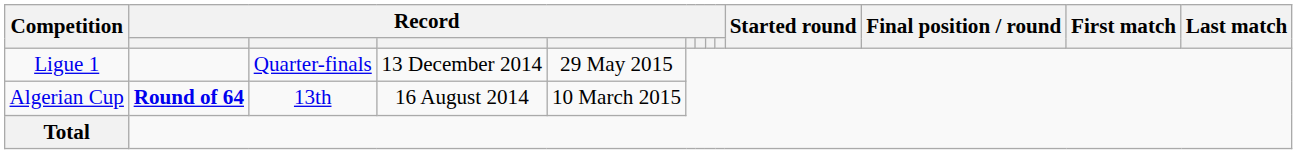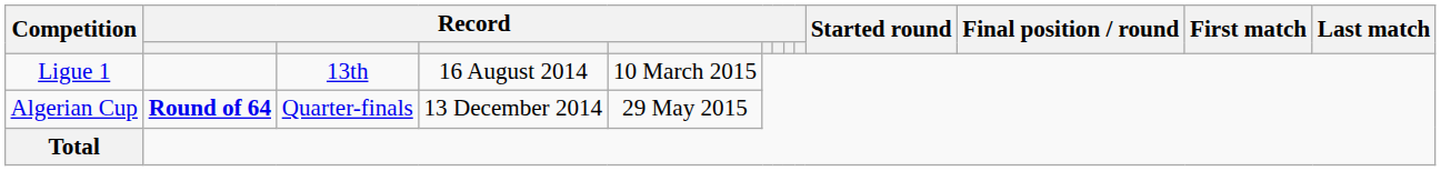Ligue 1 | column 3: Quarter-finals -> 13th
Ligue 1 | column 4: 13 December 2014 -> 16 August 2014
Ligue 1 | column 5: 29 May 2015 -> 10 March 2015
Algerian Cup | column 3: 13th -> Quarter-finals
Algerian Cup | column 4: 16 August 2014 -> 13 December 2014
Algerian Cup | column 5: 10 March 2015 -> 29 May 2015
